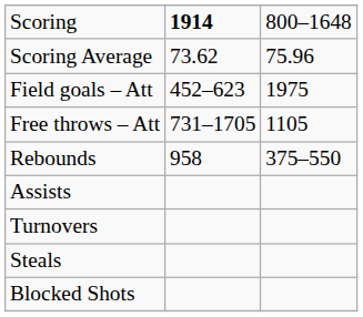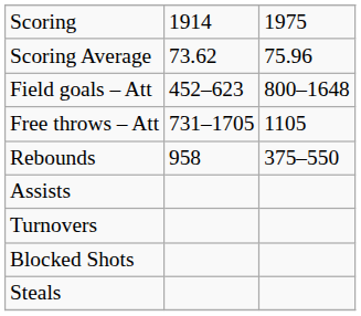Scoring | column 2: bold -> normal
Scoring | column 3: 800–1648 -> 1975
Field goals – Att | column 3: 1975 -> 800–1648
rows swapped: Steals <-> Blocked Shots
